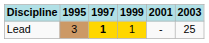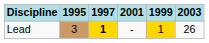columns swapped: 1999 <-> 2001
Lead | 2003: 25 -> 26
